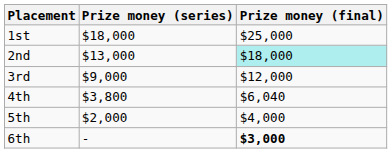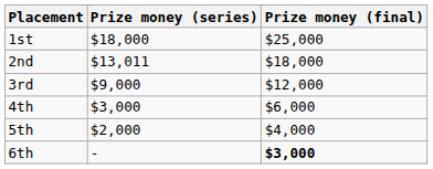2nd | Prize money (series): $13,000 -> $13,011
2nd | Prize money (final): paleturquoise background -> no background
4th | Prize money (series): $3,800 -> $3,000
4th | Prize money (final): $6,040 -> $6,000
